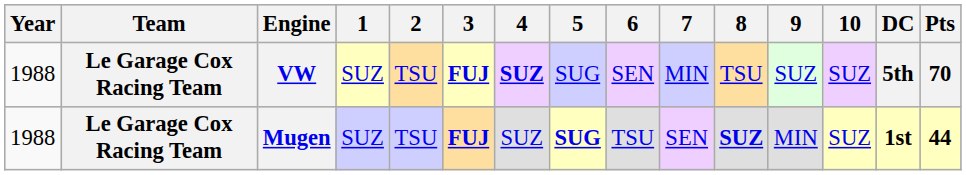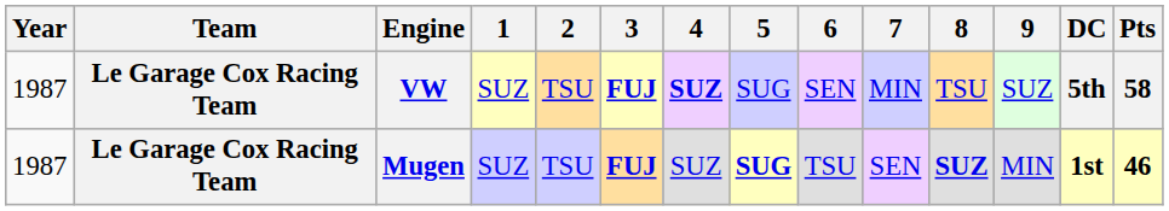- column: 10 | SUZ | SUZ
VW | Year: 1988 -> 1987
VW | Pts: 70 -> 58
Mugen | Year: 1988 -> 1987
Mugen | Pts: 44 -> 46
